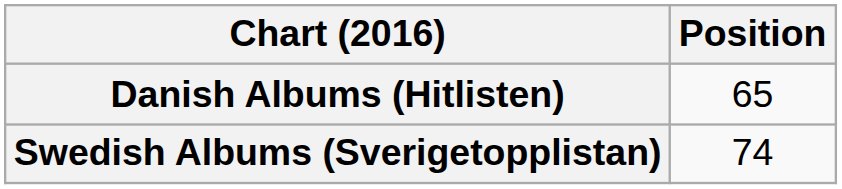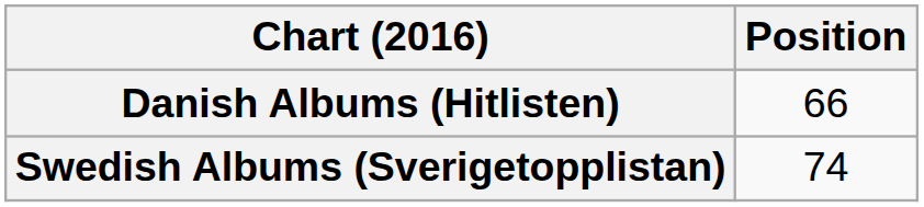Danish Albums (Hitlisten) | Position: 65 -> 66
